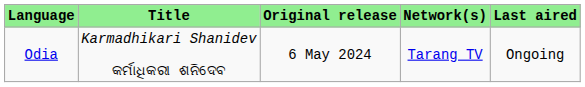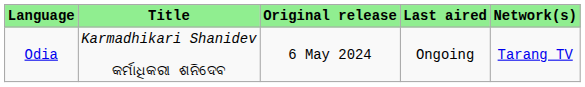columns swapped: Network(s) <-> Last aired
